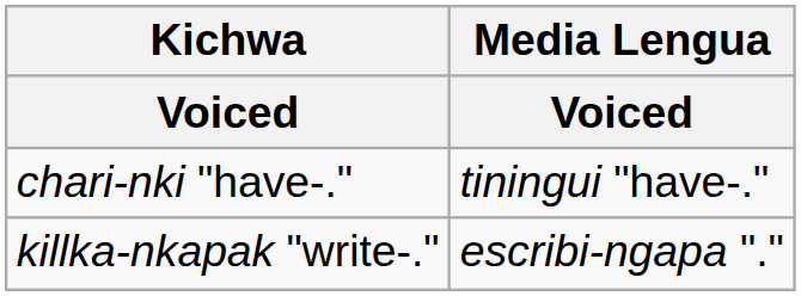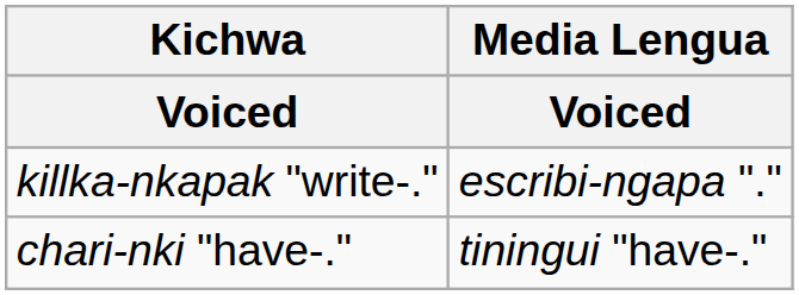rows swapped: chari-nki "have-." <-> killka-nkapak "write-."
